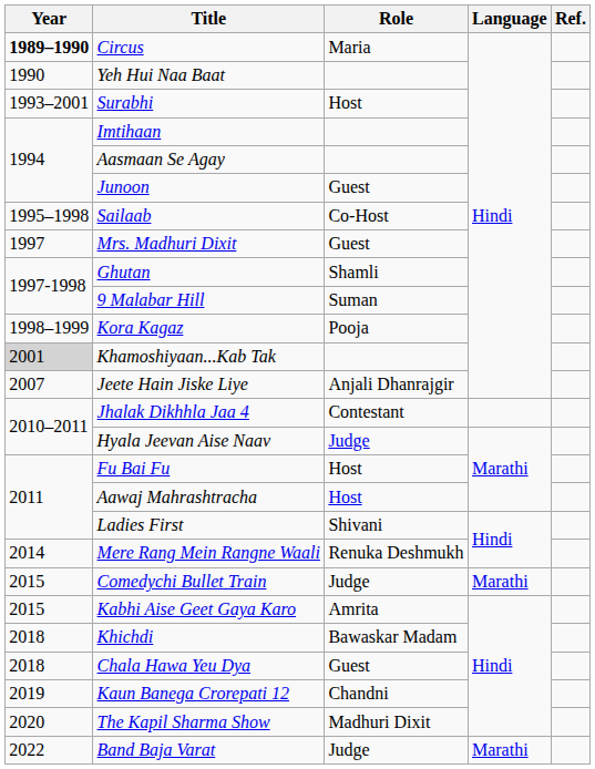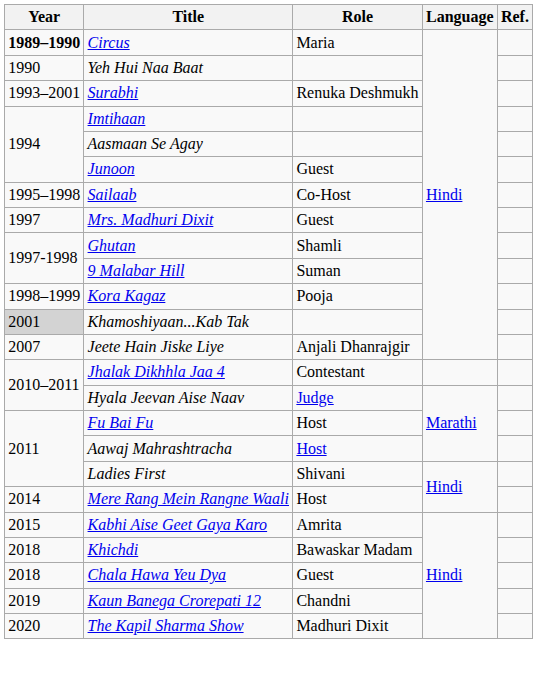Surabhi | Role: Host -> Renuka Deshmukh
Mere Rang Mein Rangne Waali | Role: Renuka Deshmukh -> Host
- row: 2015 | Comedychi Bullet Train | Judge | Marathi
- row: 2022 | Band Baja Varat | Judge | Marathi
